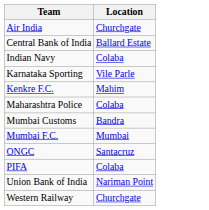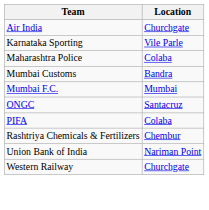- row: Central Bank of India | Ballard Estate
- row: Indian Navy | Colaba
- row: Kenkre F.C. | Mahim
+ row: Rashtriya Chemicals & Fertilizers | Chembur
